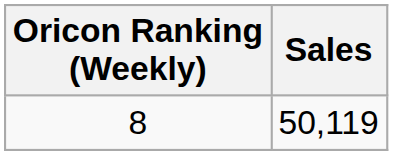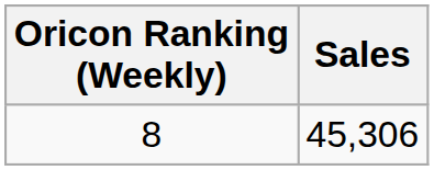8 | Sales: 50,119 -> 45,306
